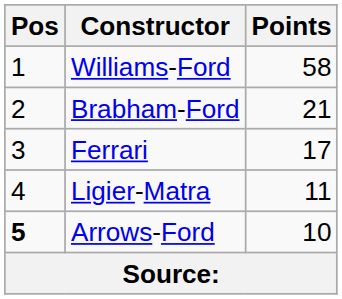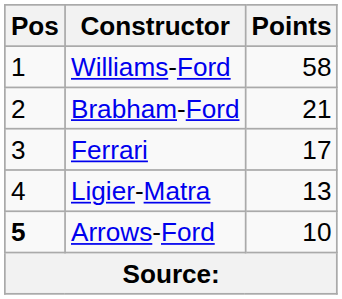Ligier-Matra | Points: 11 -> 13
